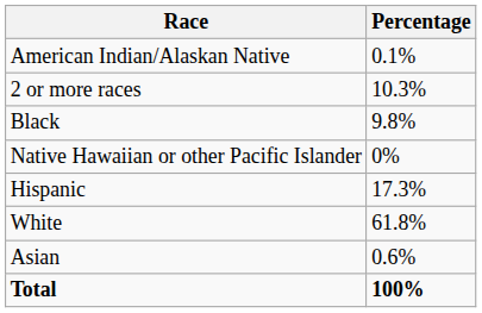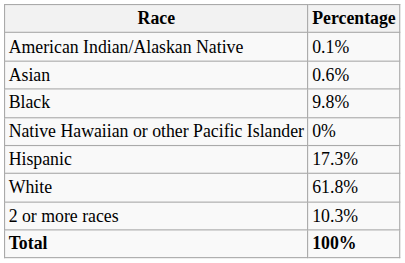rows swapped: Asian <-> 2 or more races
